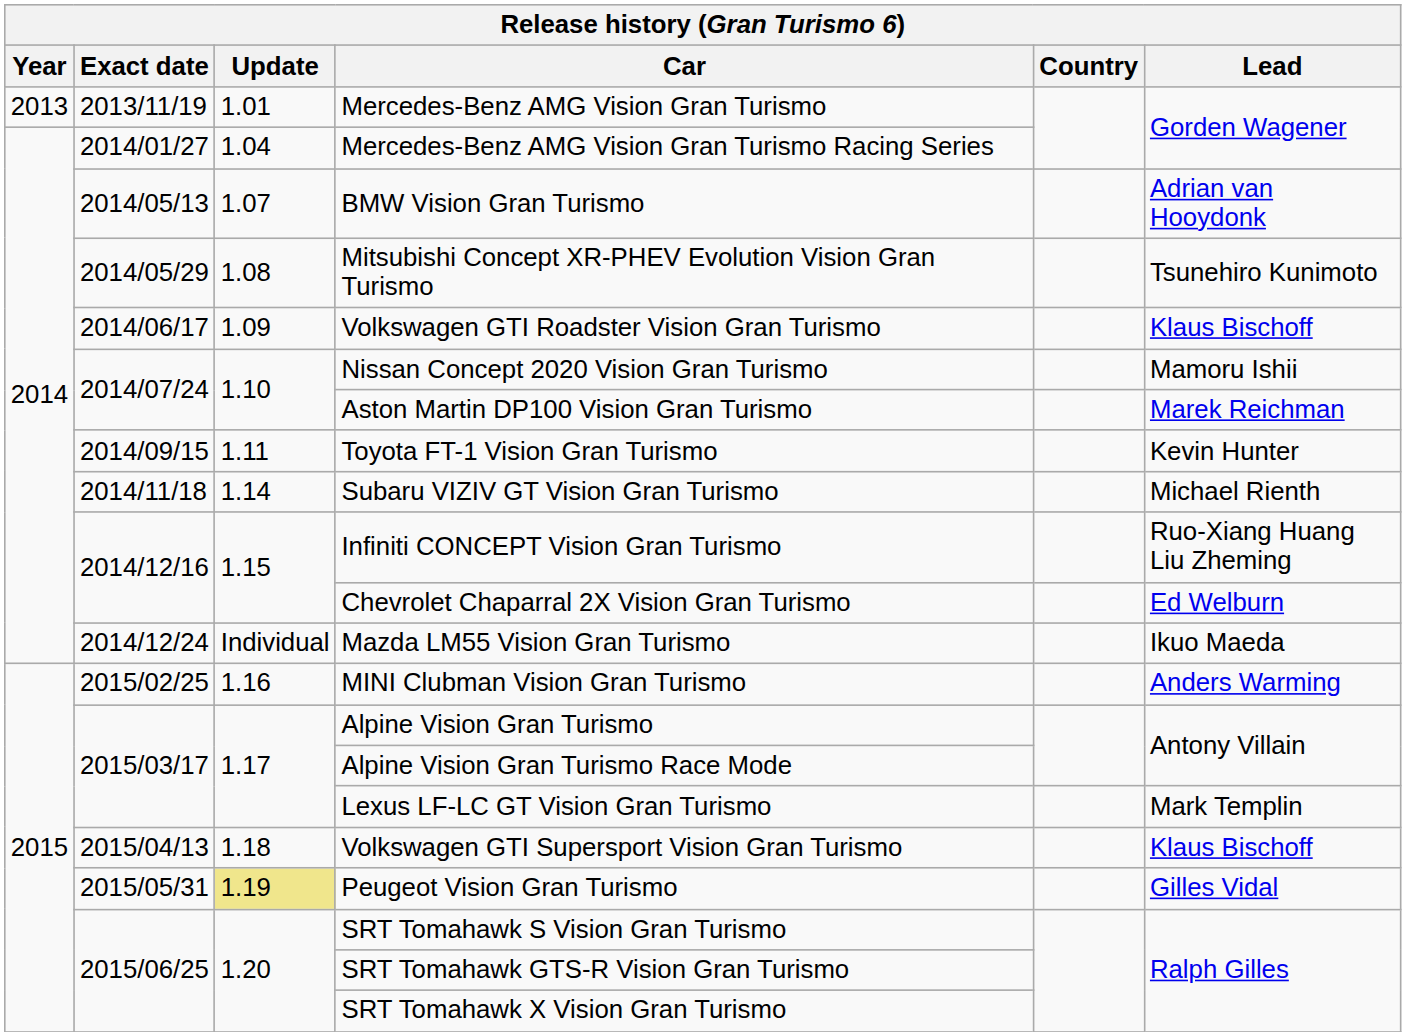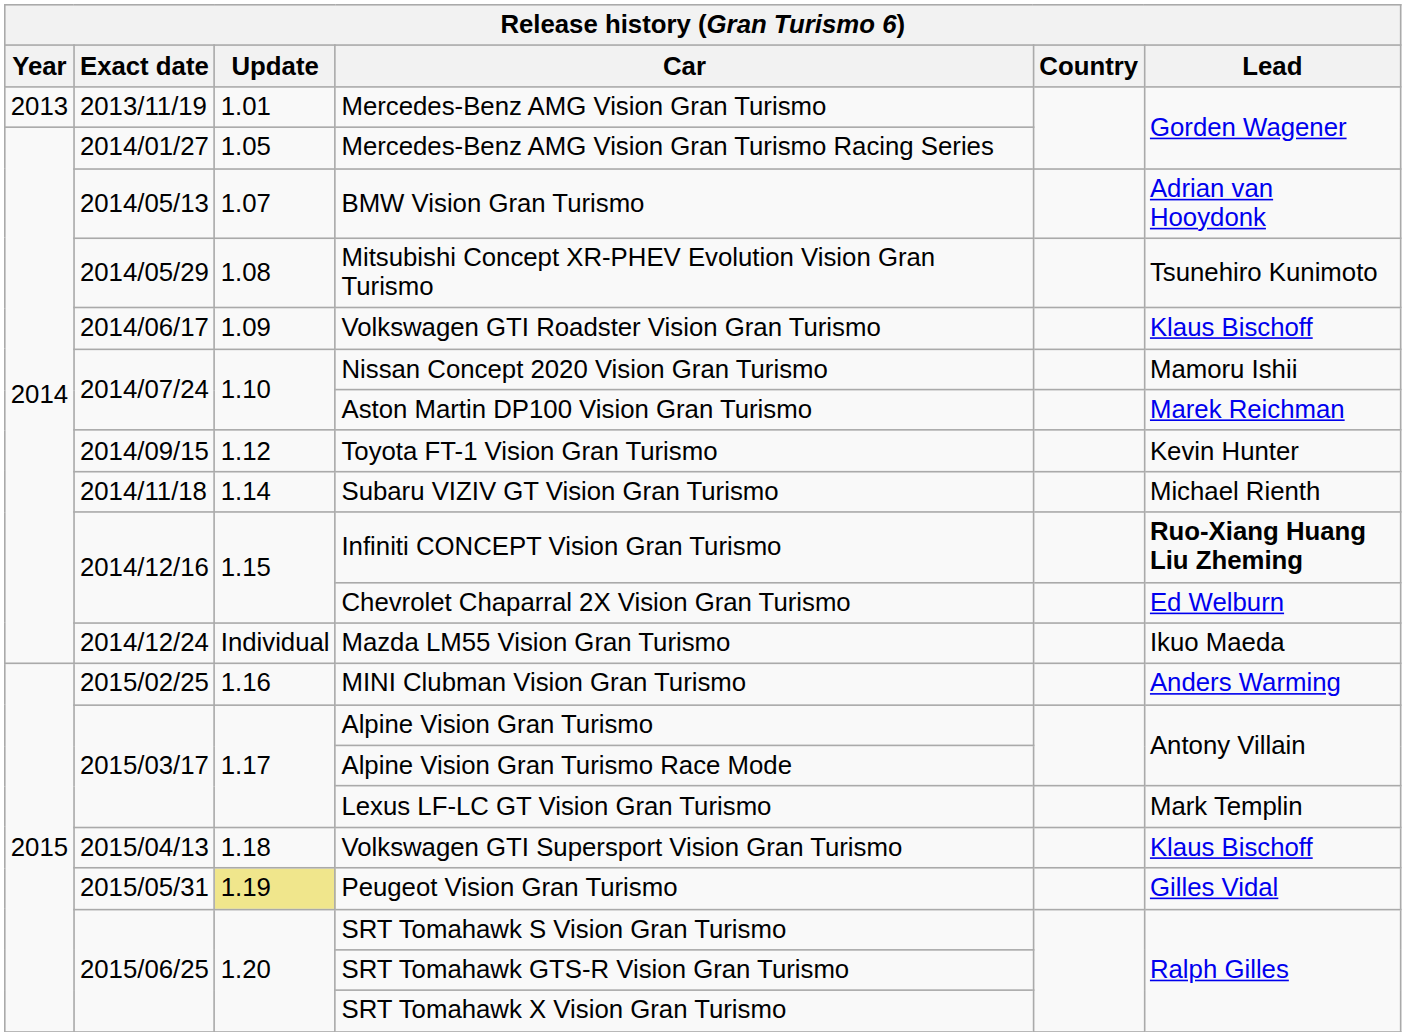Mercedes-Benz AMG Vision Gran Turismo Racing Series | Update: 1.04 -> 1.05
Toyota FT-1 Vision Gran Turismo | Update: 1.11 -> 1.12
Infiniti CONCEPT Vision Gran Turismo | Lead: normal -> bold
